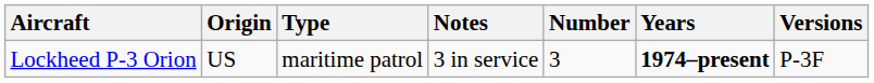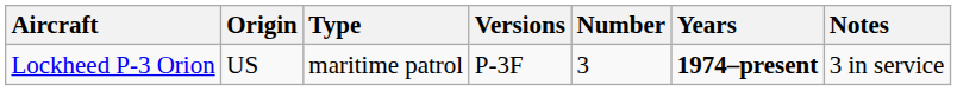columns swapped: Versions <-> Notes
